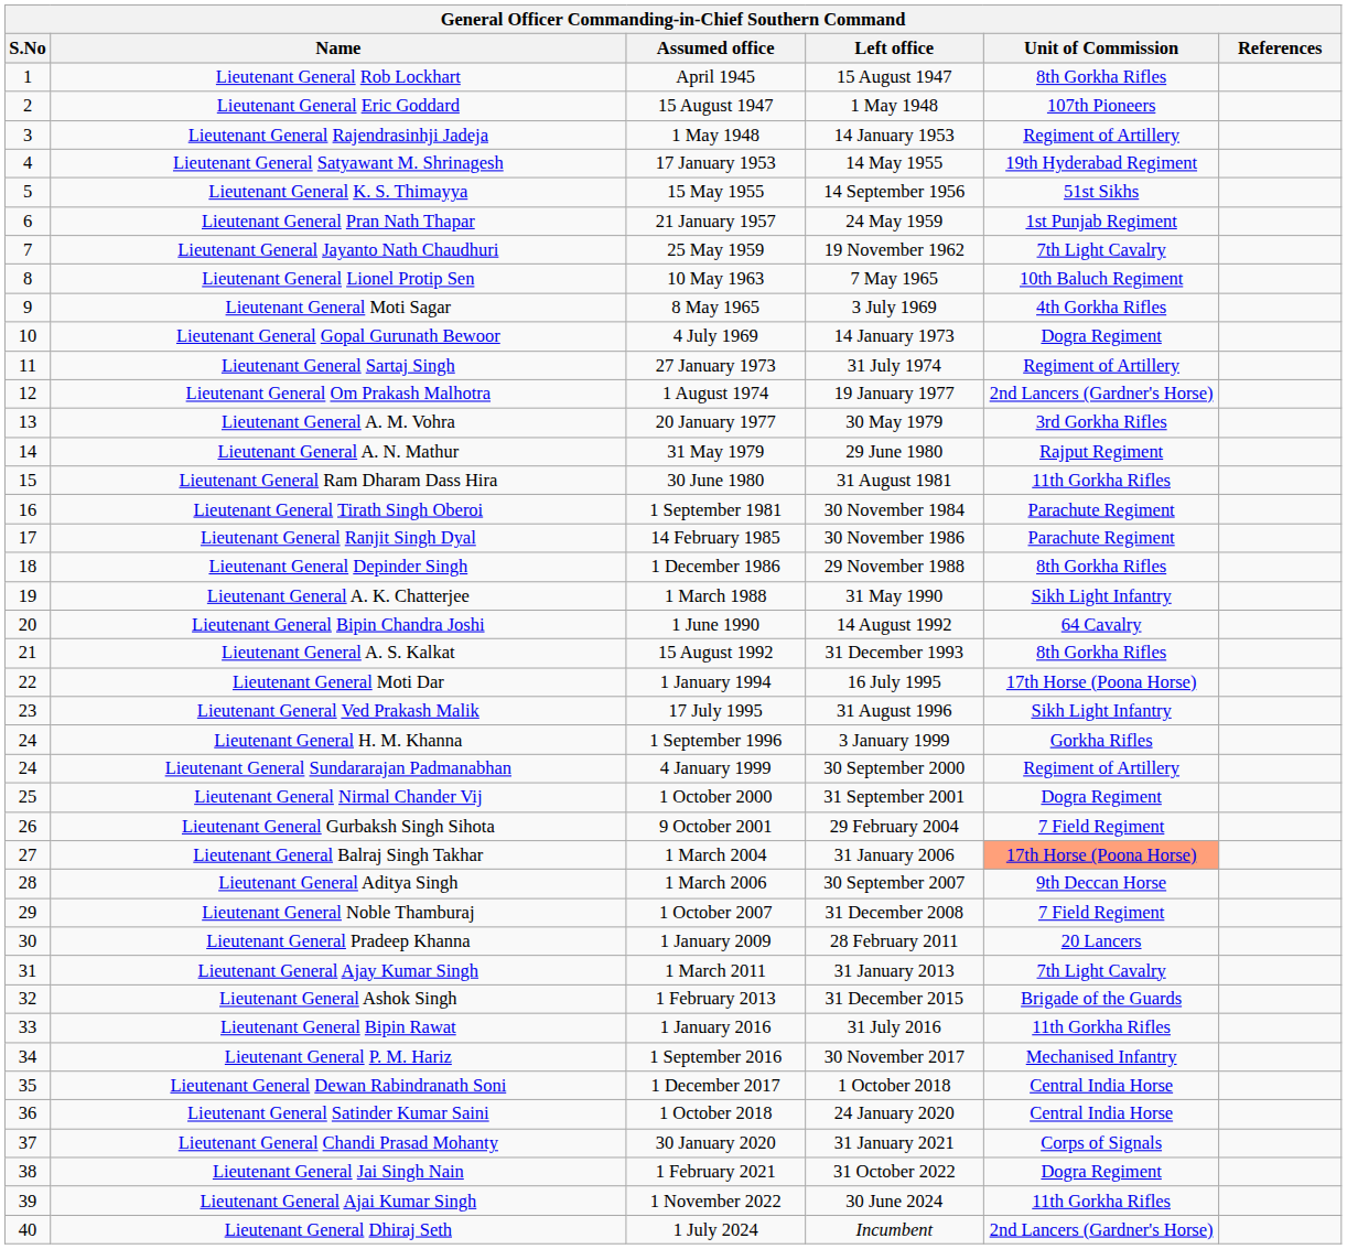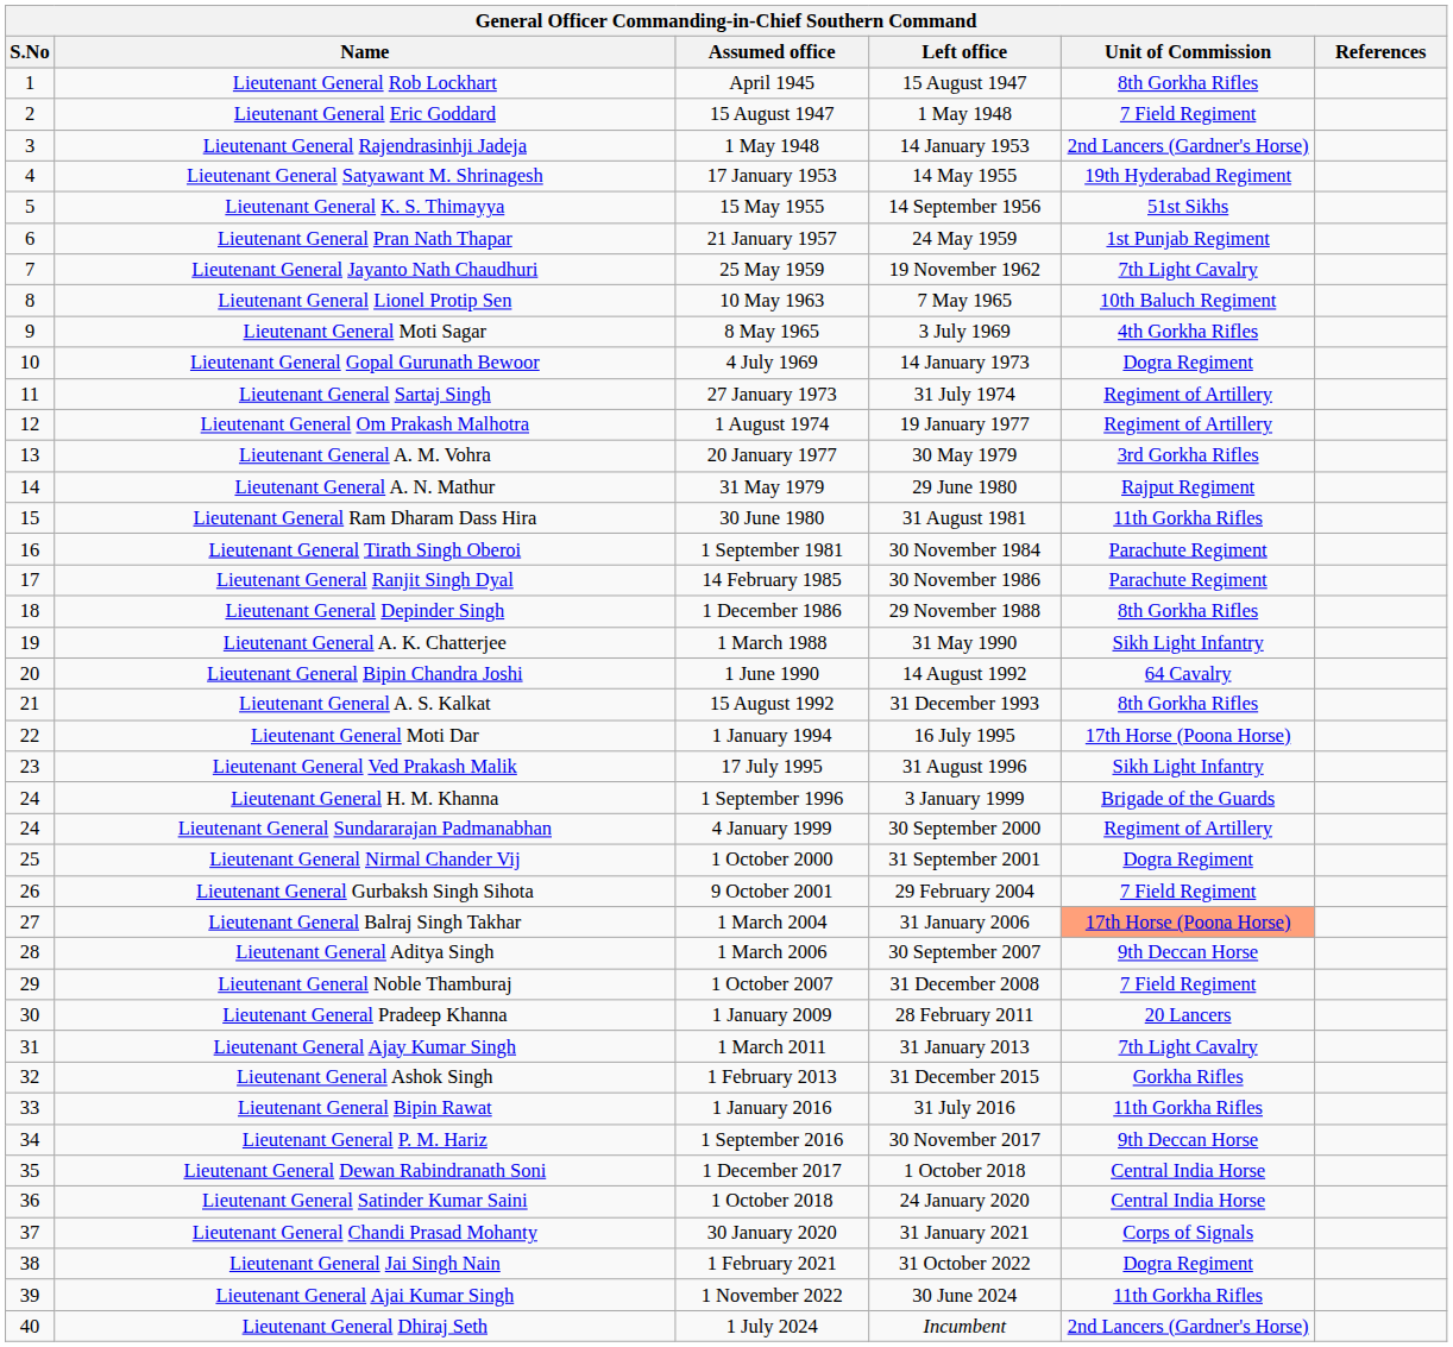Lieutenant General Eric Goddard | Unit of Commission: 107th Pioneers -> 7 Field Regiment
Lieutenant General Rajendrasinhji Jadeja | Unit of Commission: Regiment of Artillery -> 2nd Lancers (Gardner's Horse)
Lieutenant General Om Prakash Malhotra | Unit of Commission: 2nd Lancers (Gardner's Horse) -> Regiment of Artillery
Lieutenant General H. M. Khanna | Unit of Commission: Gorkha Rifles -> Brigade of the Guards
Lieutenant General Ashok Singh | Unit of Commission: Brigade of the Guards -> Gorkha Rifles
Lieutenant General P. M. Hariz | Unit of Commission: Mechanised Infantry -> 9th Deccan Horse
